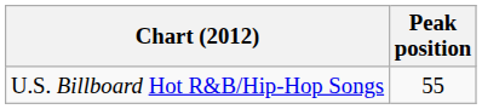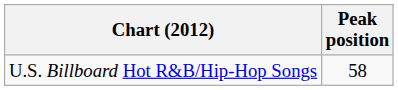U.S. Billboard Hot R&B/Hip-Hop Songs | Peak position: 55 -> 58
